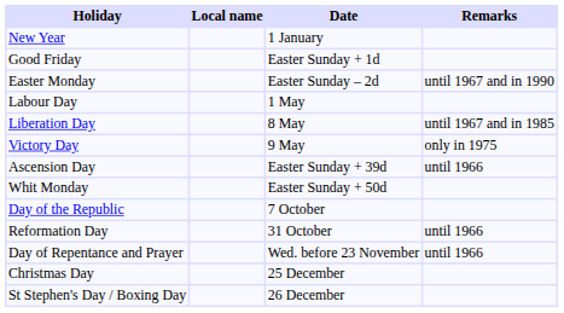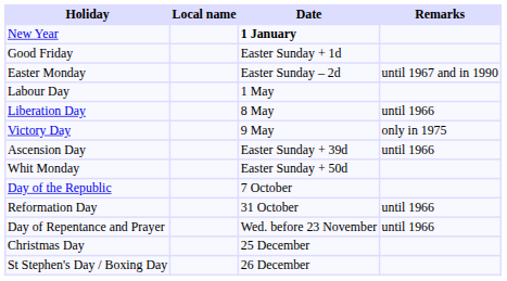New Year | Date: normal -> bold
Liberation Day | Remarks: until 1967 and in 1985 -> until 1966
